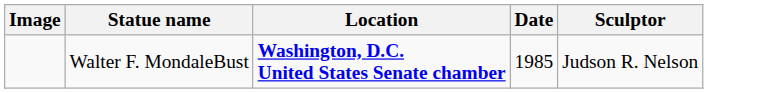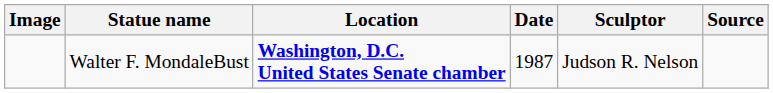+ column: Source
Walter F. MondaleBust | Date: 1985 -> 1987
